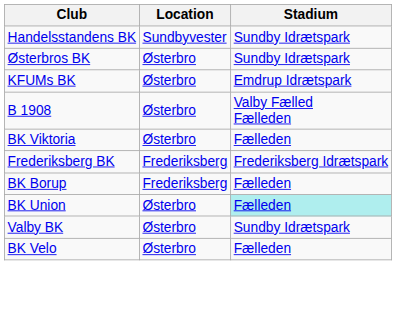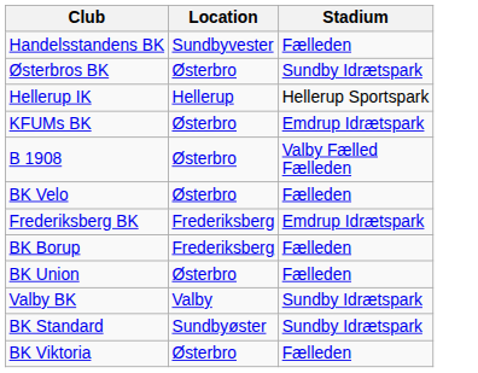Handelsstandens BK | Stadium: Sundby Idrætspark -> Fælleden
+ row: Hellerup IK | Hellerup | Hellerup Sportspark
rows swapped: BK Viktoria <-> BK Velo
Frederiksberg BK | Stadium: Frederiksberg Idrætspark -> Emdrup Idrætspark
BK Union | Stadium: paleturquoise background -> no background
Valby BK | Location: Østerbro -> Valby
+ row: BK Standard | Sundbyøster | Sundby Idrætspark
